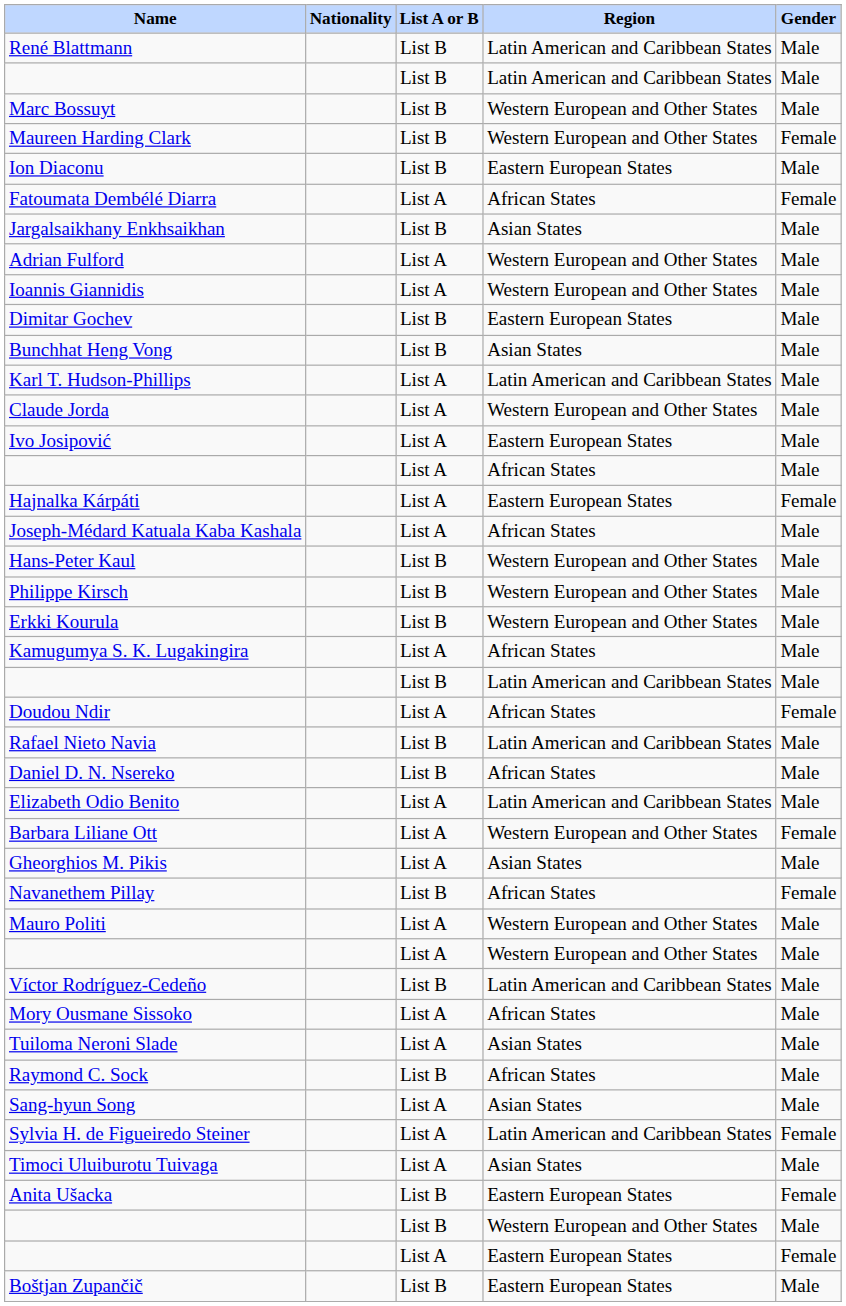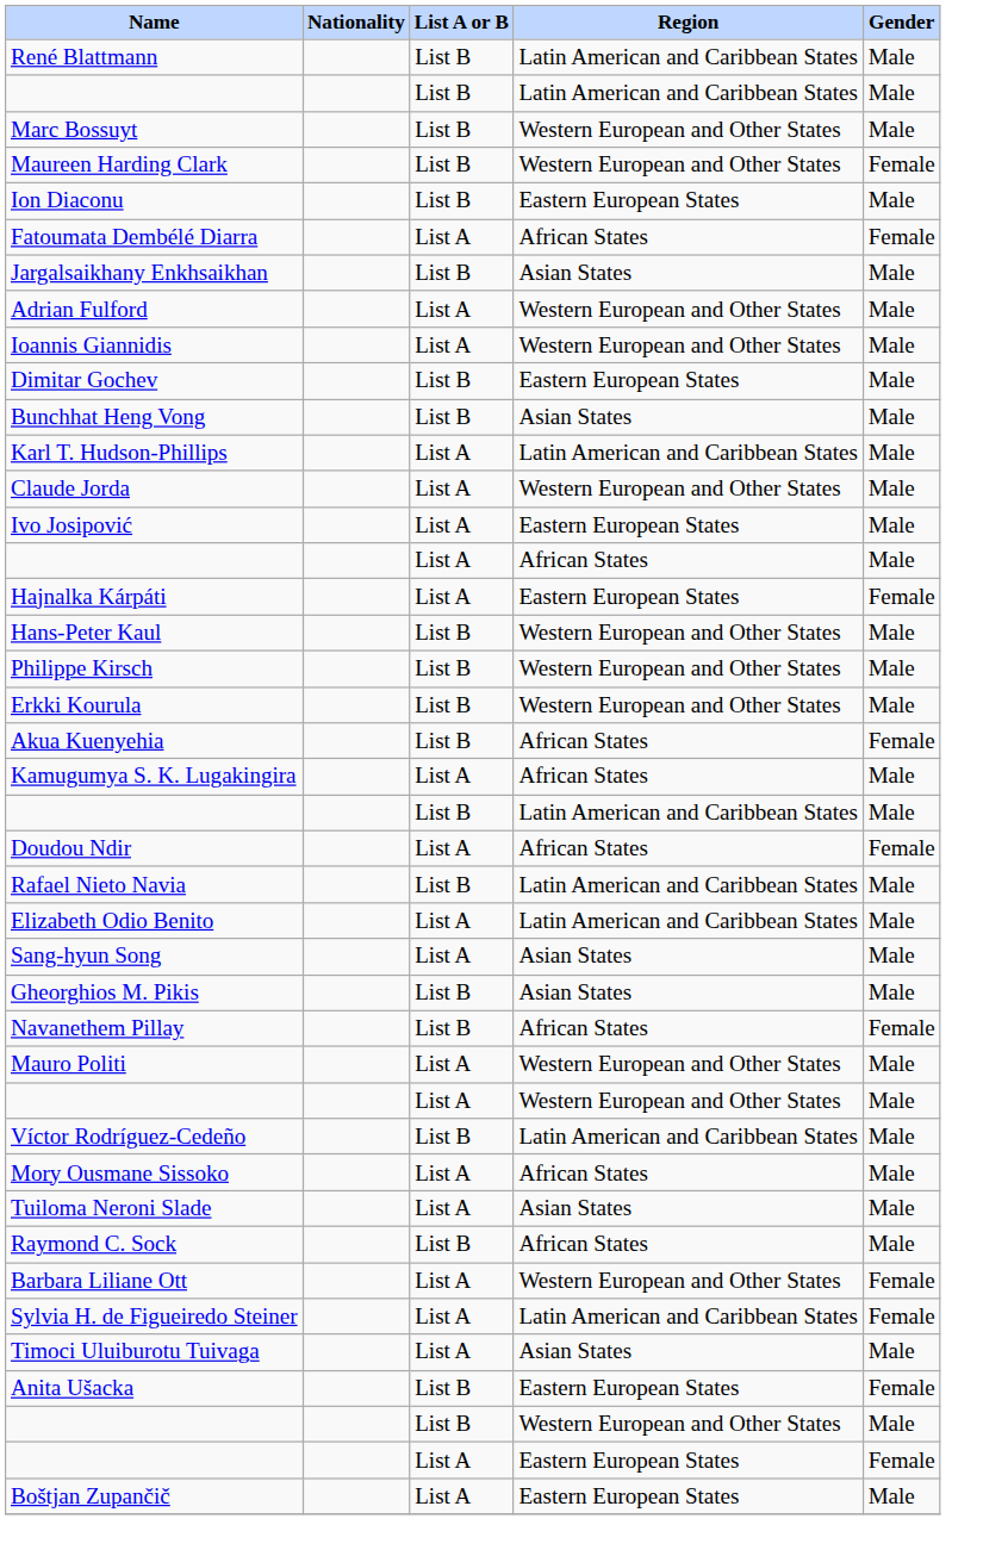- row: Joseph-Médard Katuala Kaba Kashala | List A | African States | Male
+ row: Akua Kuenyehia | List B | African States | Female
- row: Daniel D. N. Nsereko | List B | African States | Male
rows swapped: Barbara Liliane Ott <-> Sang-hyun Song
Gheorghios M. Pikis | List A or B: List A -> List B
Boštjan Zupančič | List A or B: List B -> List A
